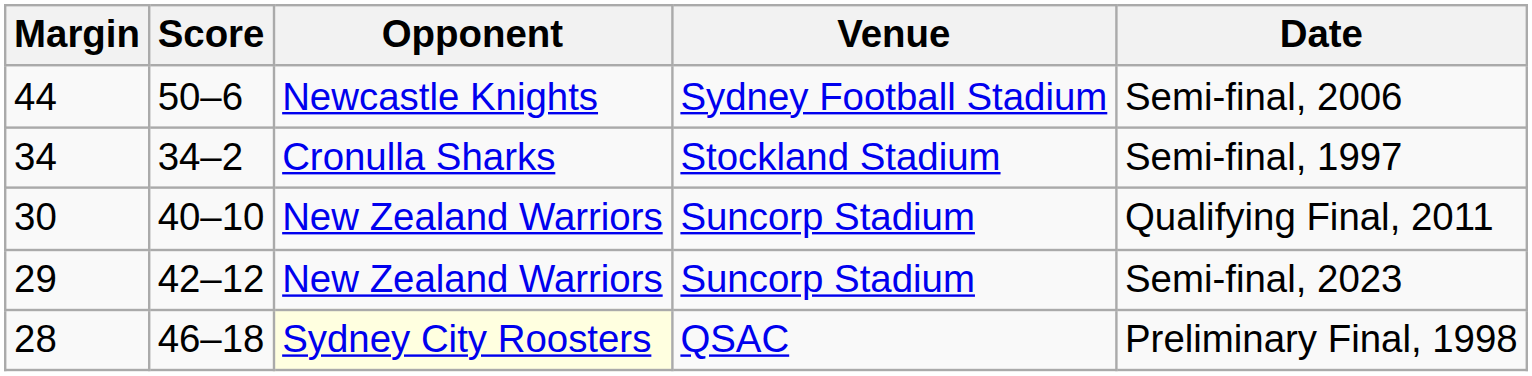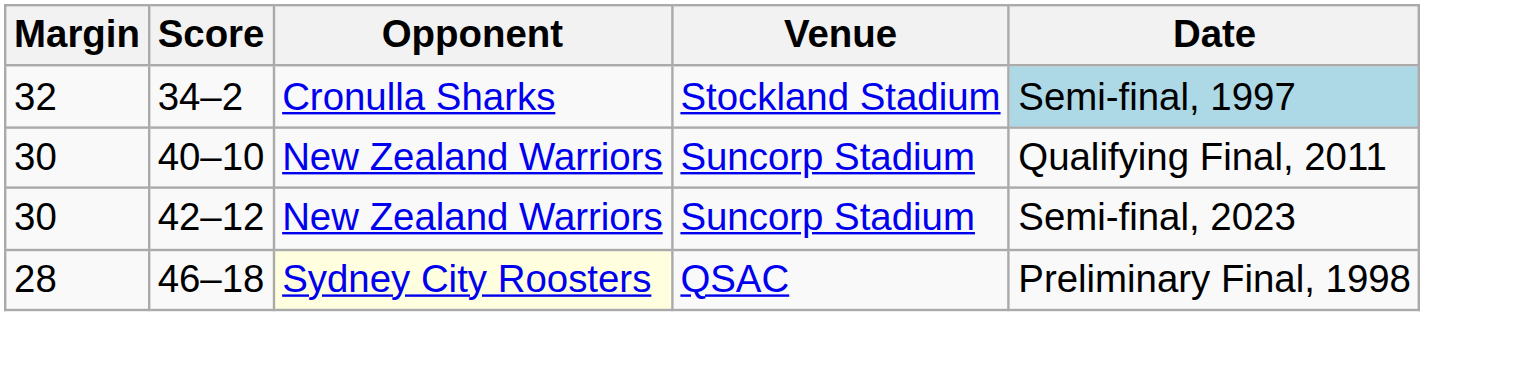- row: 44 | 50–6 | Newcastle Knights | Sydney Football Stadium | Semi-final, 2006
34–2 | Margin: 34 -> 32
34–2 | Date: no background -> lightblue background
42–12 | Margin: 29 -> 30
